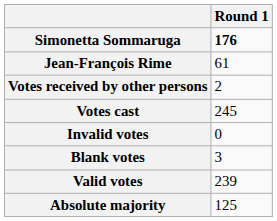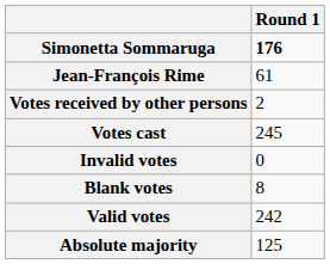Blank votes | Round 1: 3 -> 8
Valid votes | Round 1: 239 -> 242
